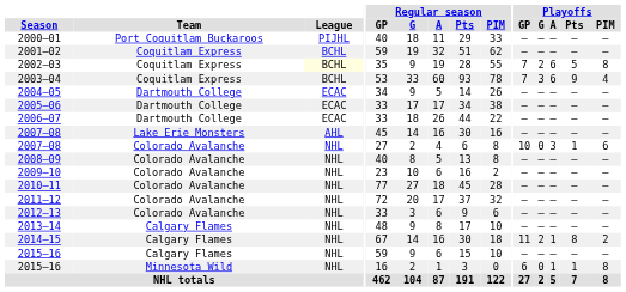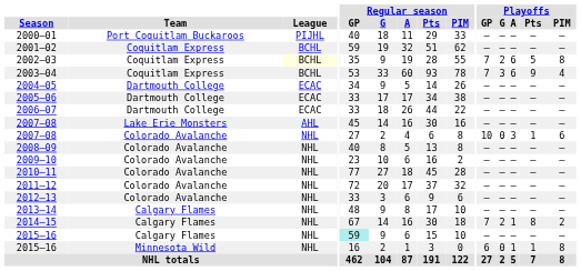2014–15 | Playoffs / GP: 11 -> 7
2015–16 / Calgary Flames | Regular season / GP: no background -> paleturquoise background
